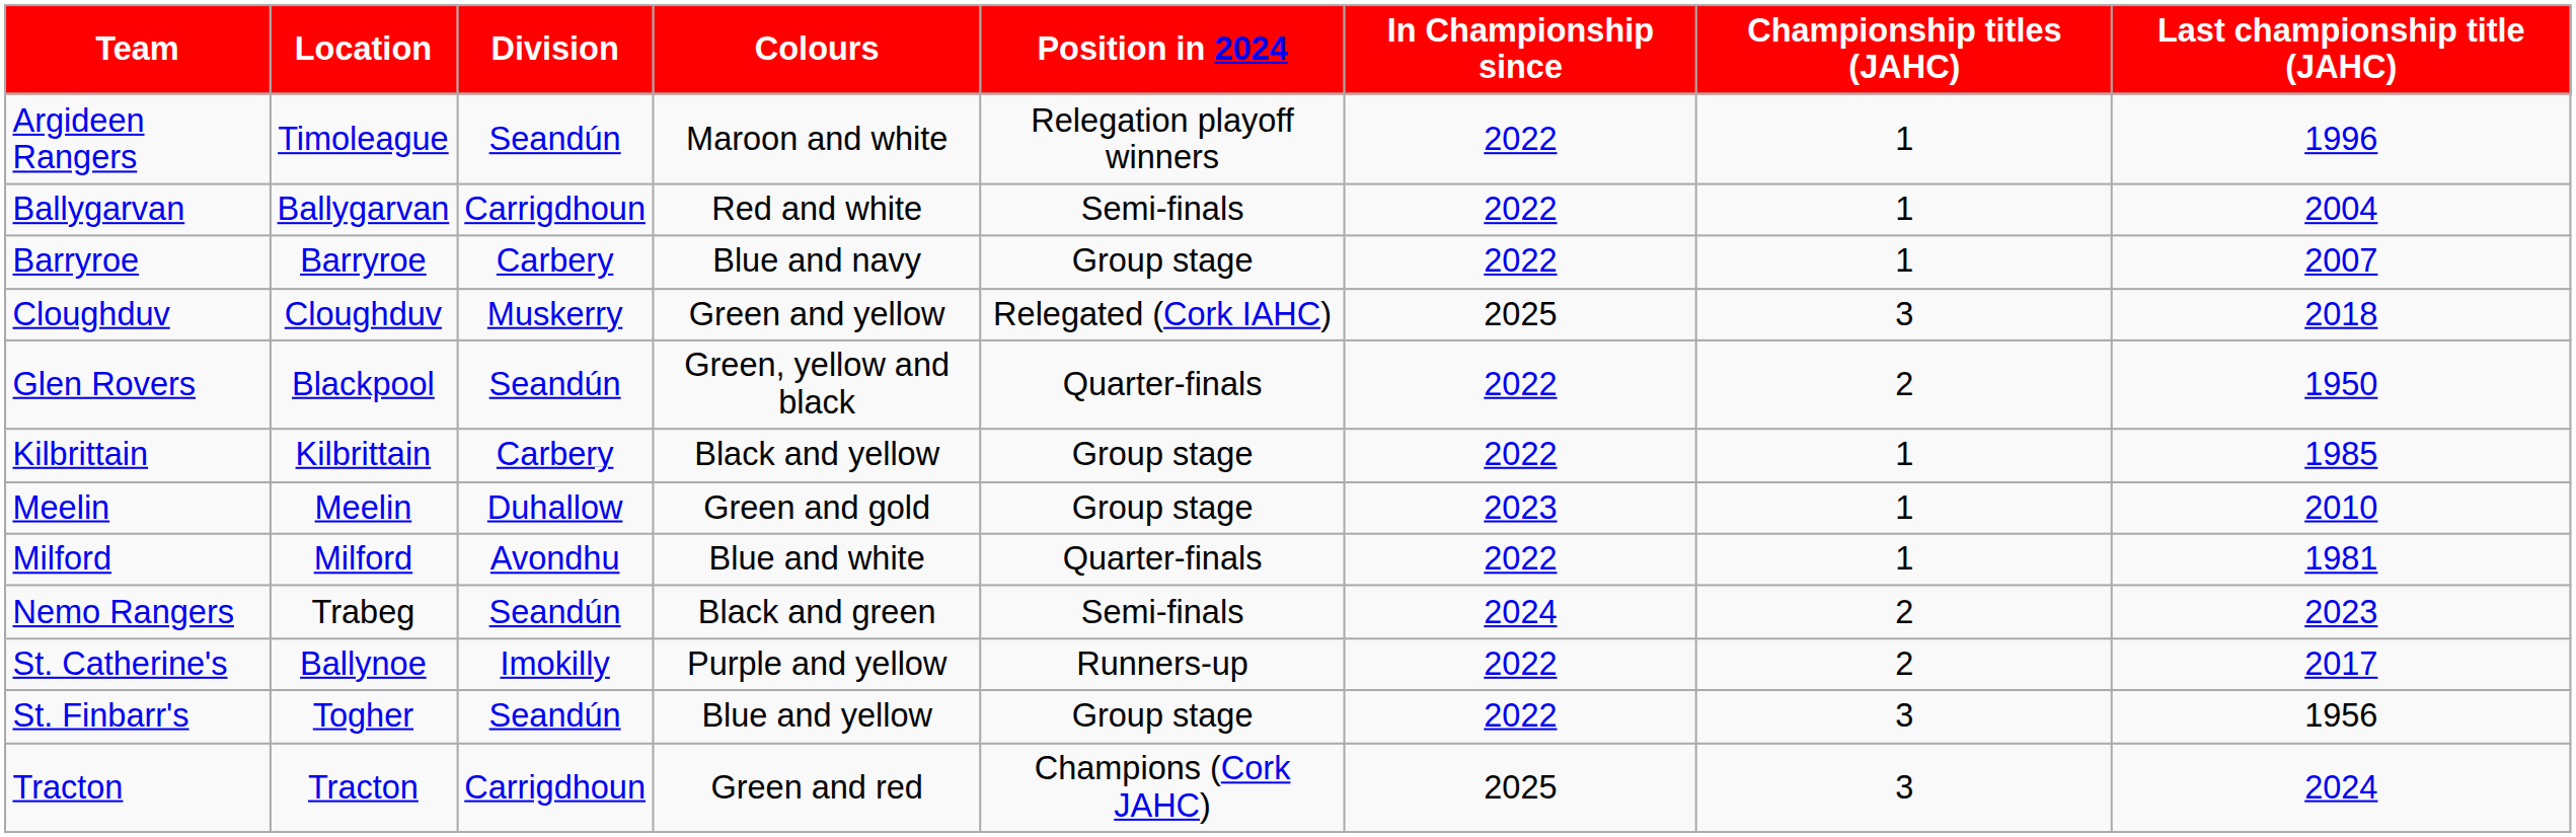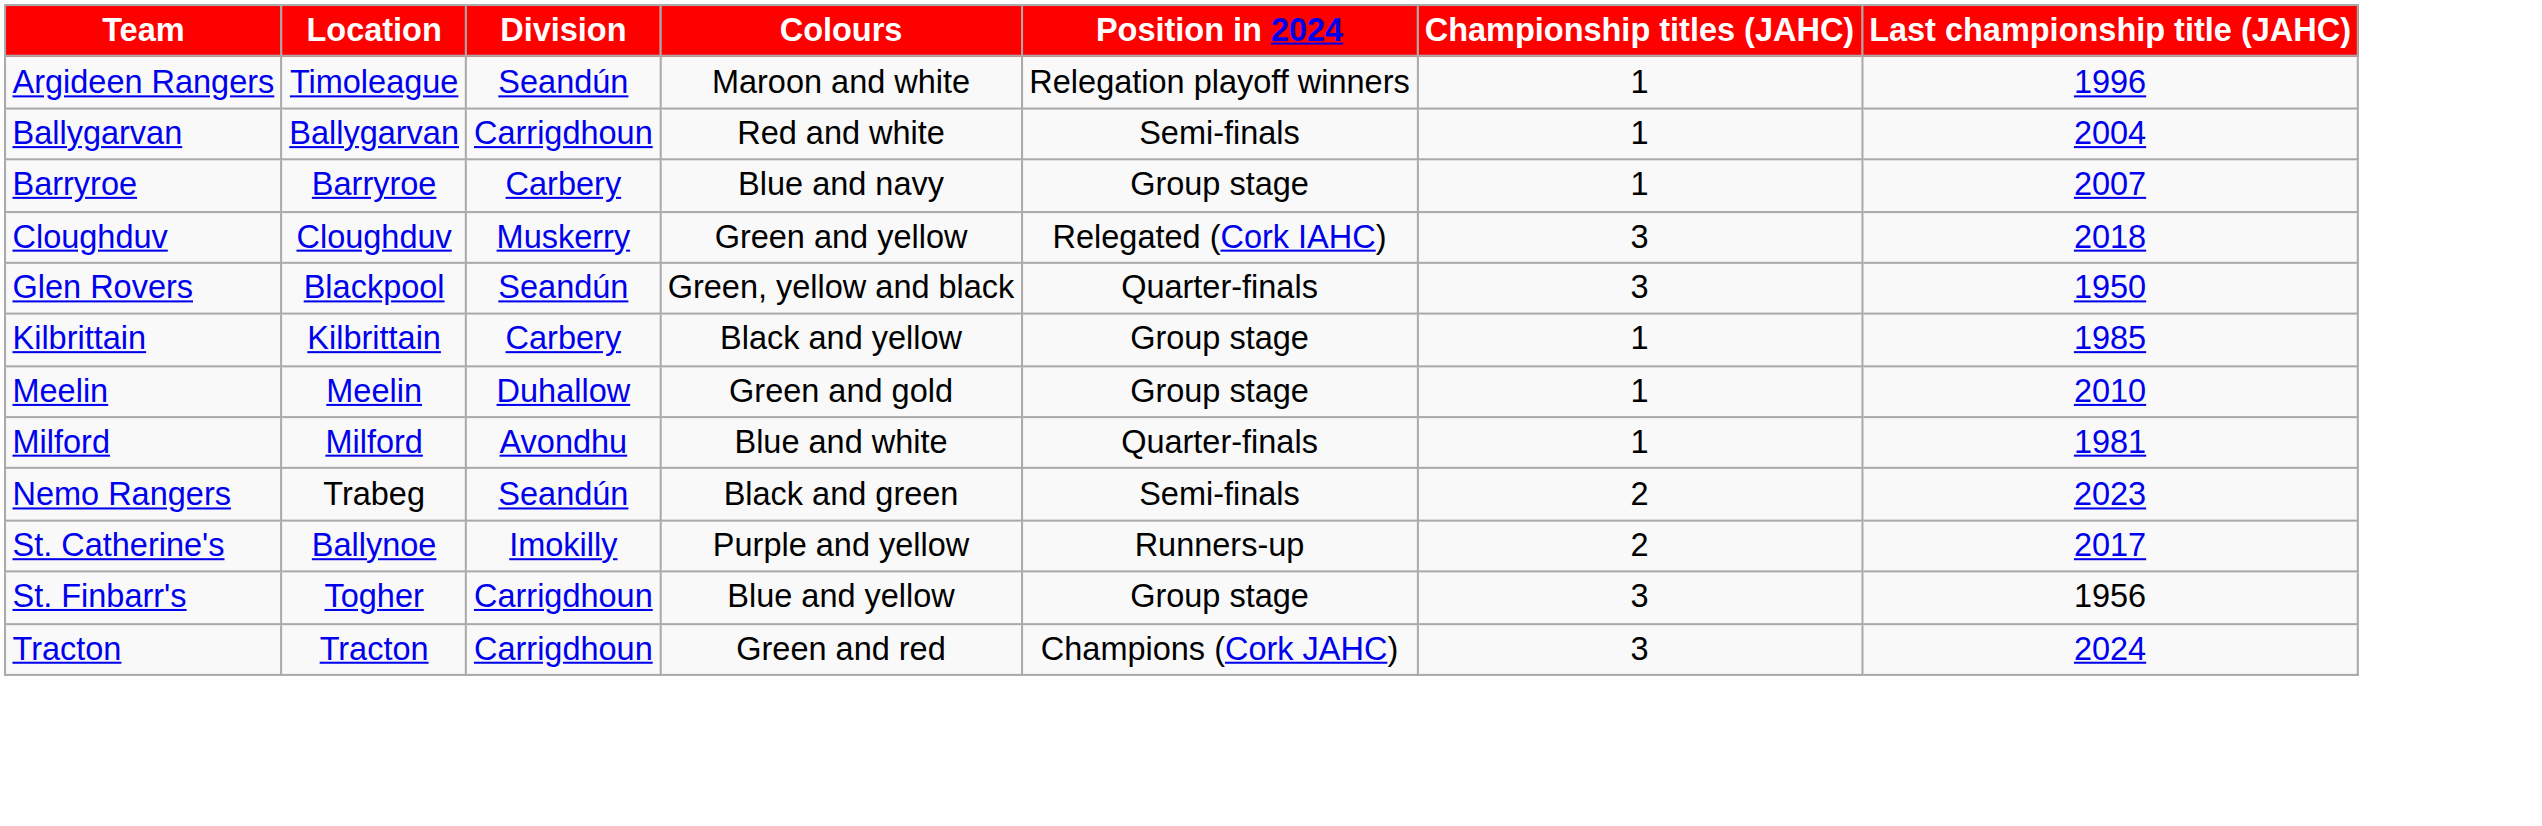- column: In Championship since | 2022 | 2022 | 2022 | 2025 | 2022 | 2022 | 2023 | 2022 | 2024 | 2022 | 2022 | 2025
Glen Rovers | Championship titles (JAHC): 2 -> 3
St. Finbarr's | Division: Seandún -> Carrigdhoun
